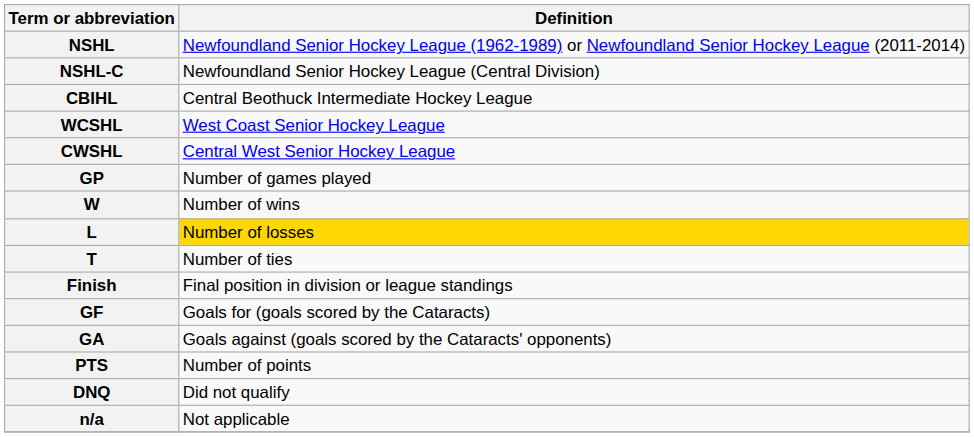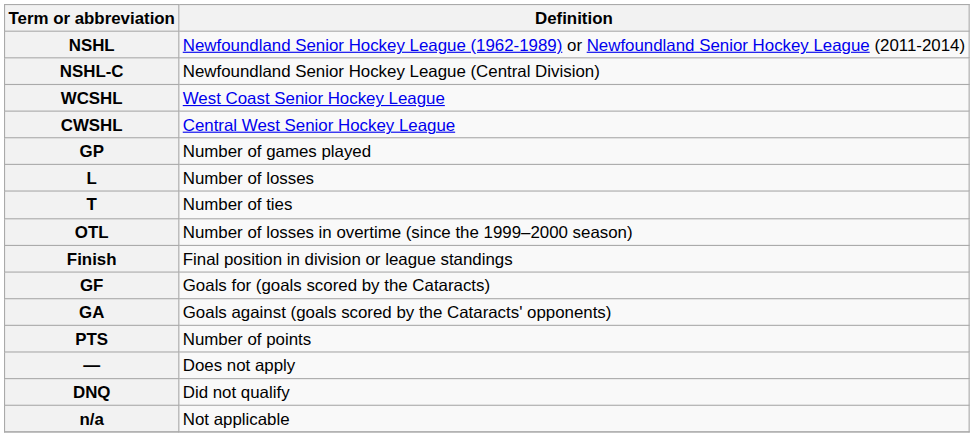- row: CBIHL | Central Beothuck Intermediate Hockey League
- row: W | Number of wins
L | Definition: gold background -> no background
+ row: OTL | Number of losses in overtime (since the 1999–2000 season)
+ row: — | Does not apply
